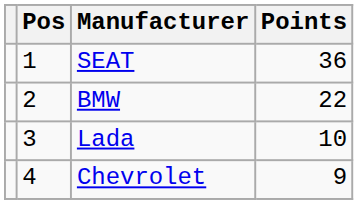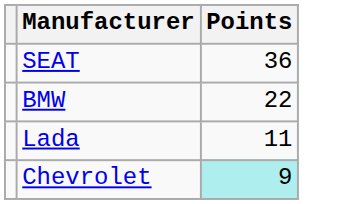- column: Pos | 1 | 2 | 3 | 4
Lada | Points: 10 -> 11
Chevrolet | Points: no background -> paleturquoise background
